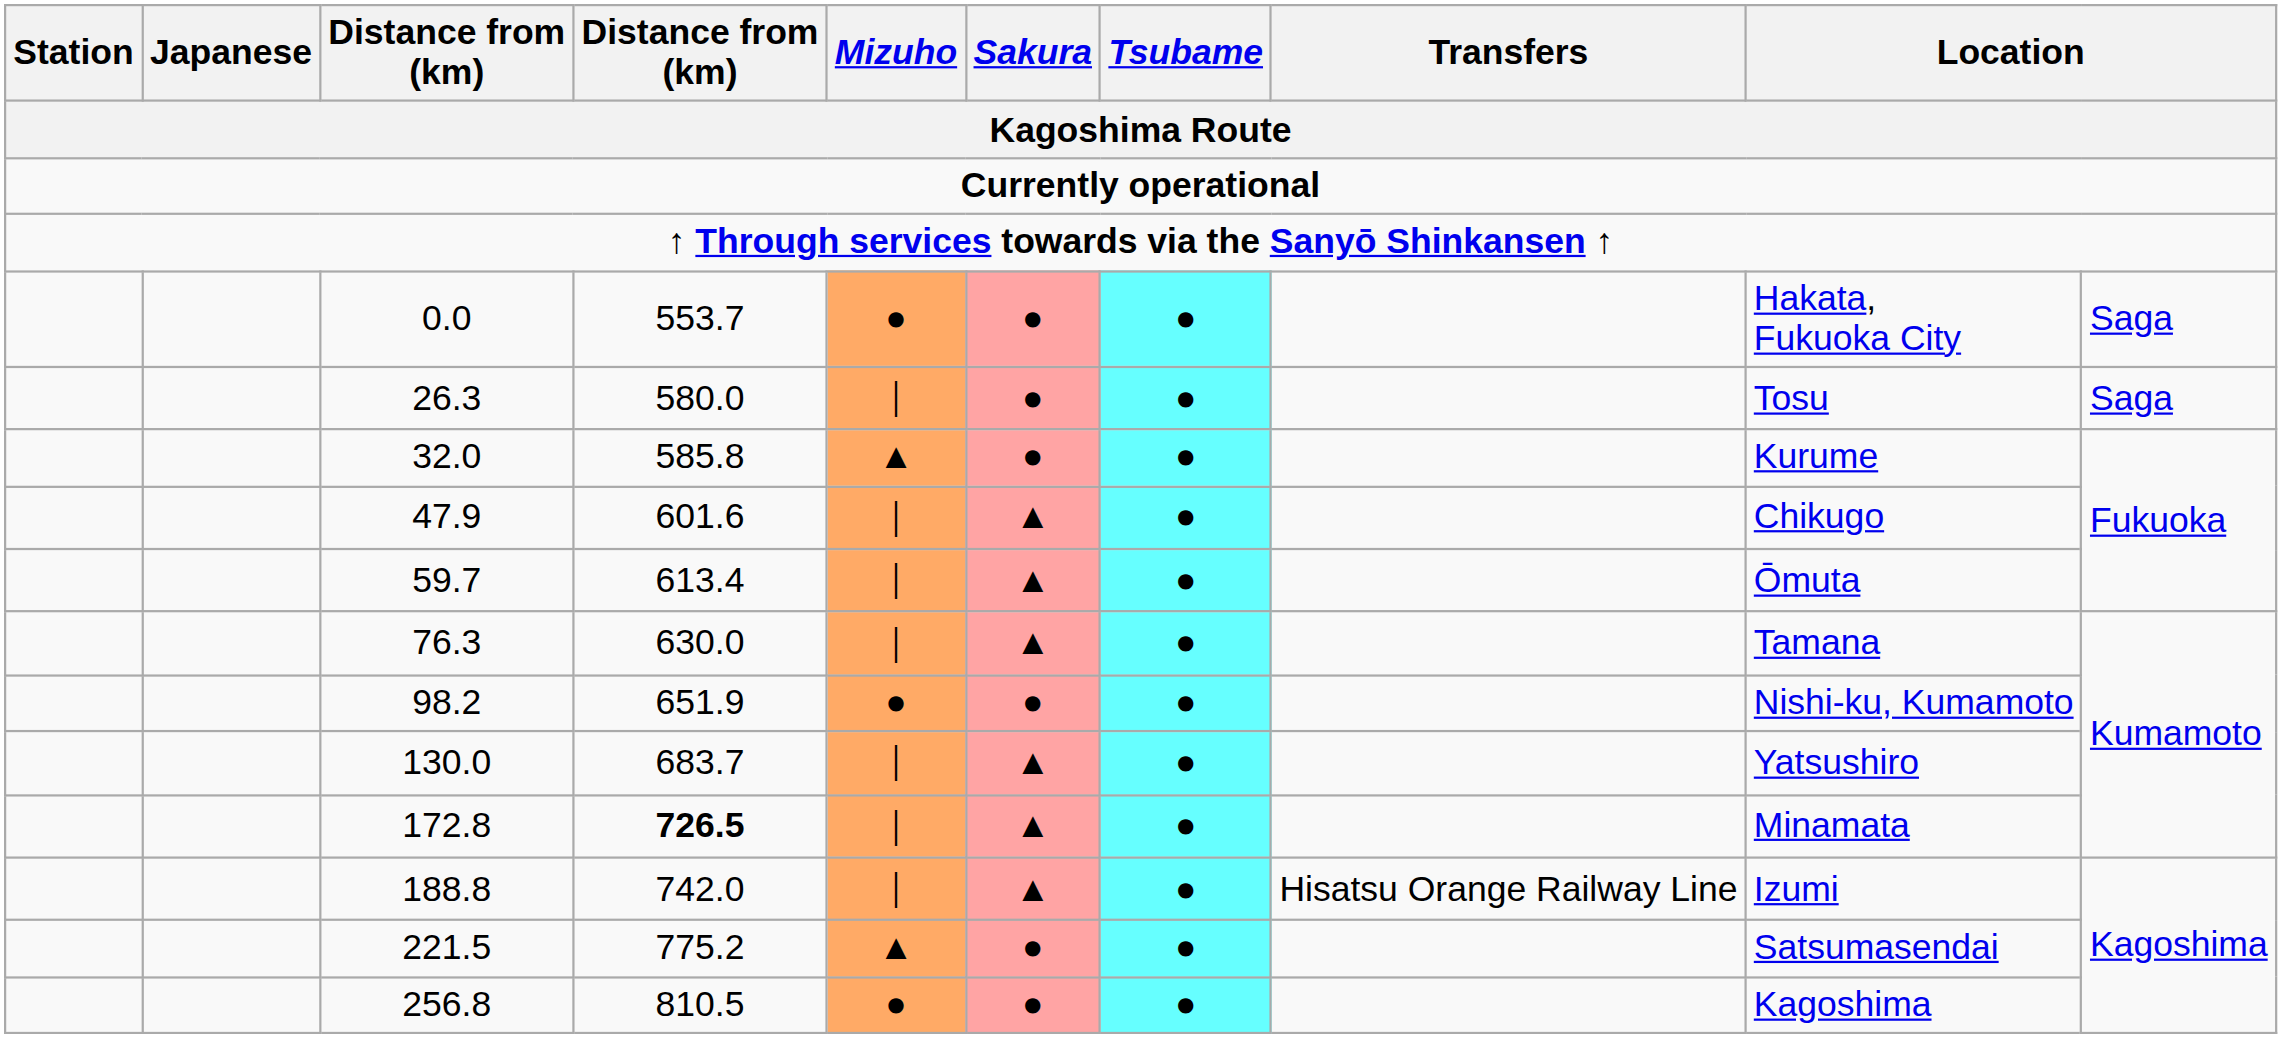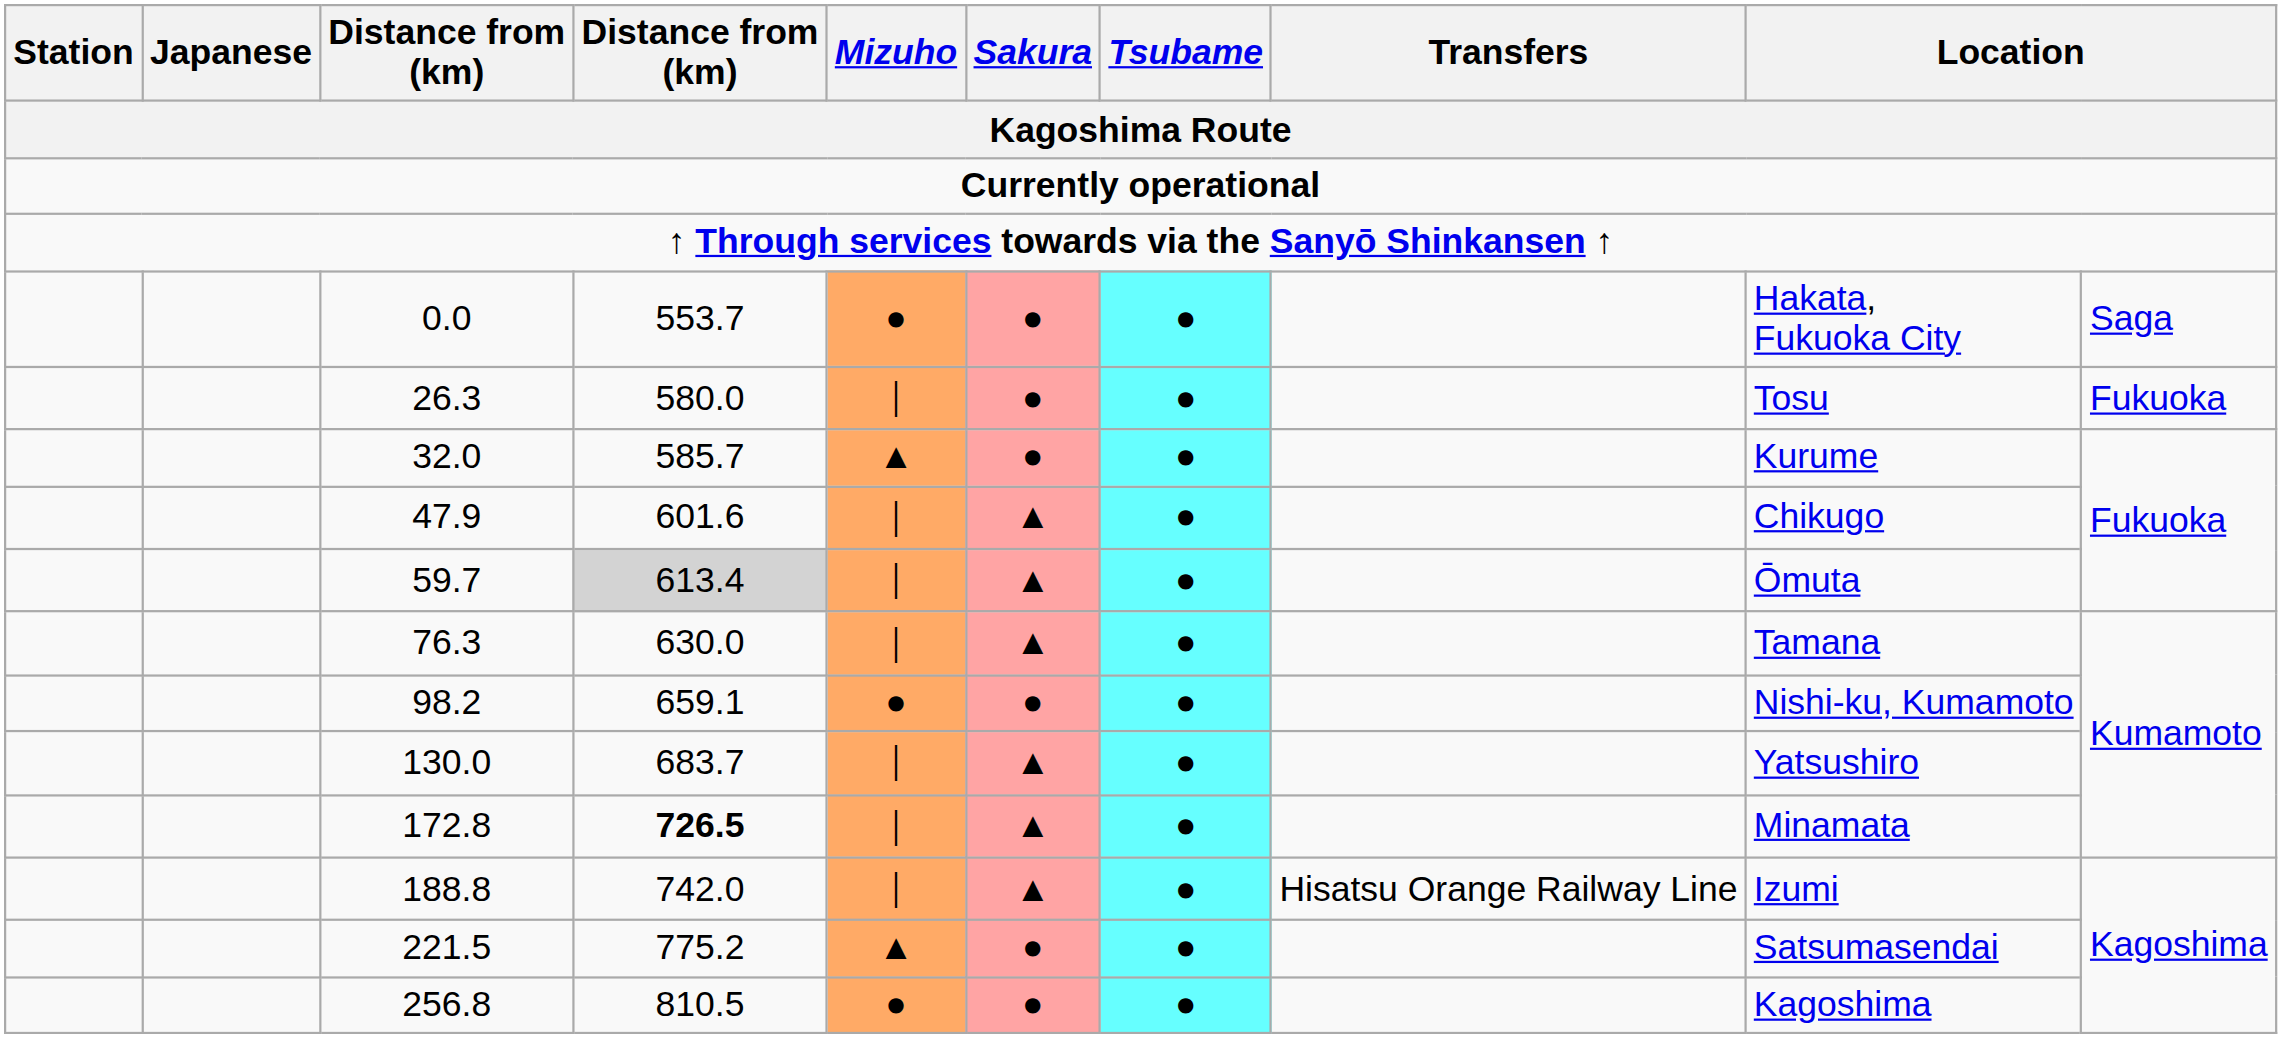26.3 | column 10: Saga -> Fukuoka
32.0 | column 4: 585.8 -> 585.7
59.7 | column 4: no background -> lightgrey background
98.2 | column 4: 651.9 -> 659.1
